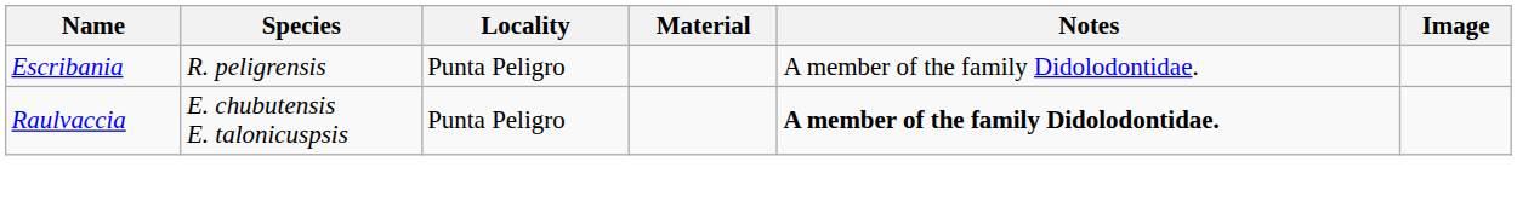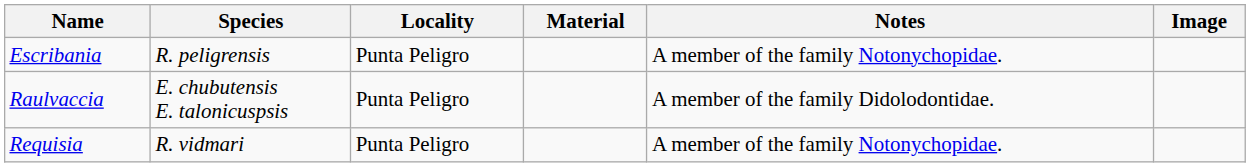Escribania | Notes: A member of the family Didolodontidae. -> A member of the family Notonychopidae.
Raulvaccia | Notes: bold -> normal
+ row: Requisia | R. vidmari | Punta Peligro | A member of the family Notonychopidae.
